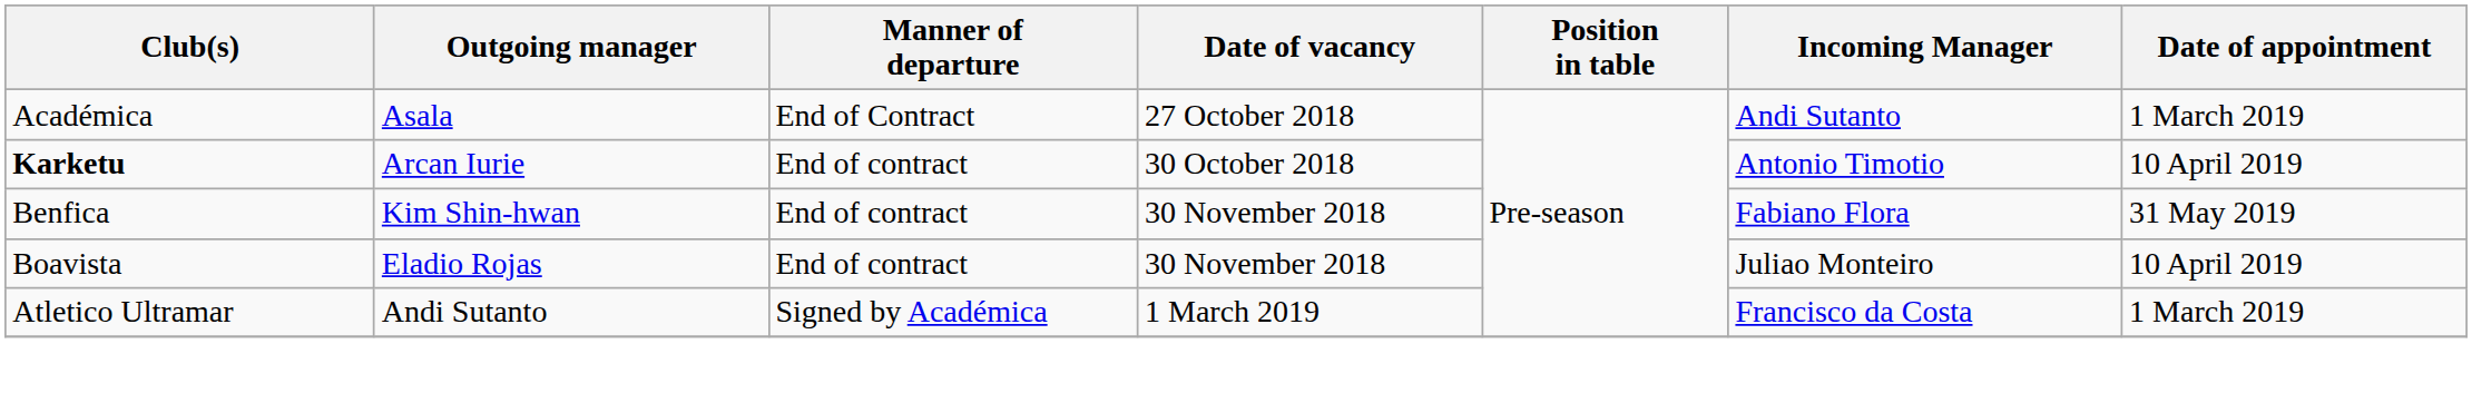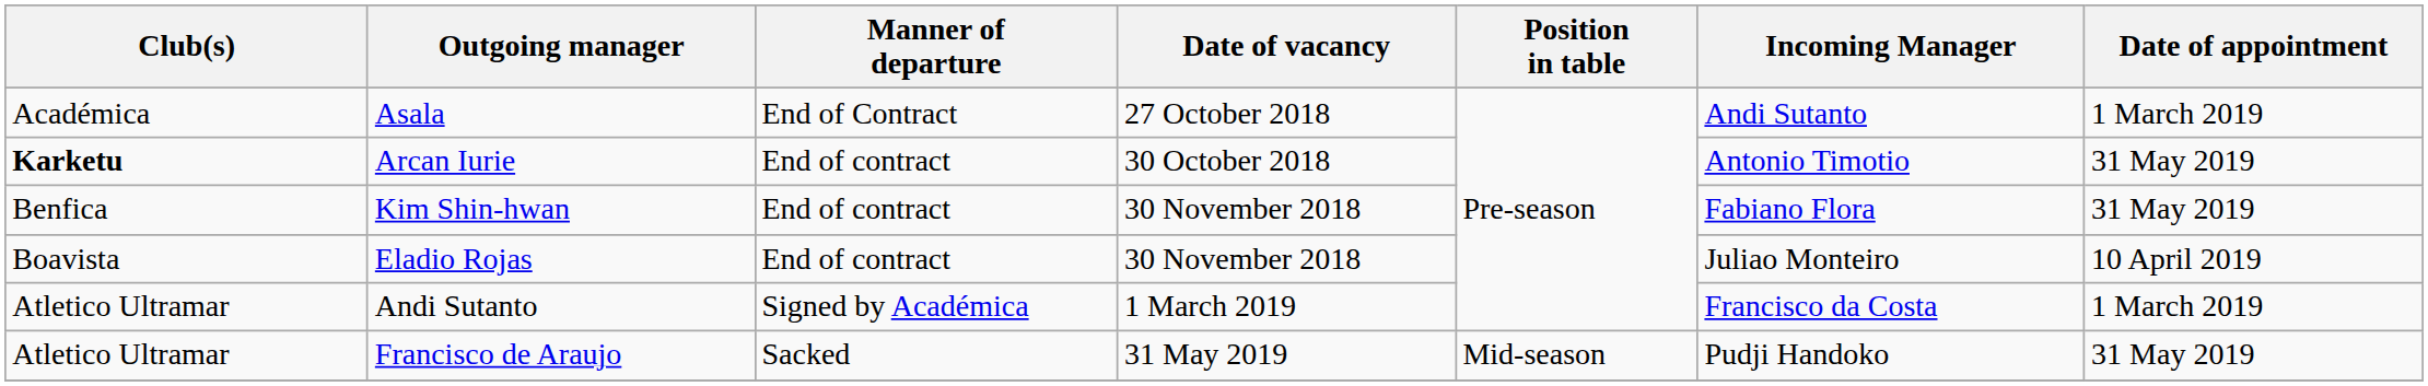Arcan Iurie | Date of appointment: 10 April 2019 -> 31 May 2019
+ row: Atletico Ultramar | Francisco de Araujo | Sacked | 31 May 2019 | Mid-season | Pudji Handoko | 31 May 2019
